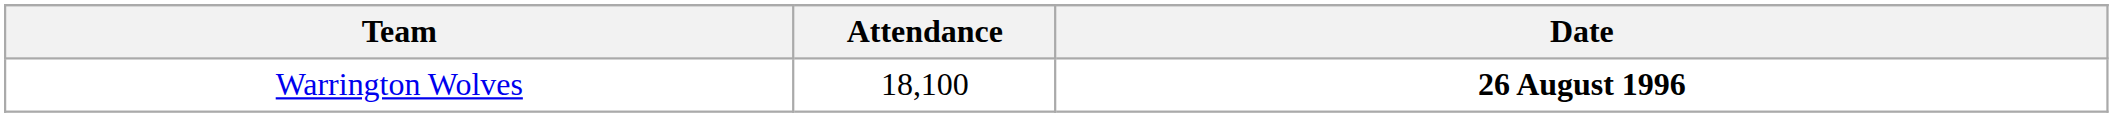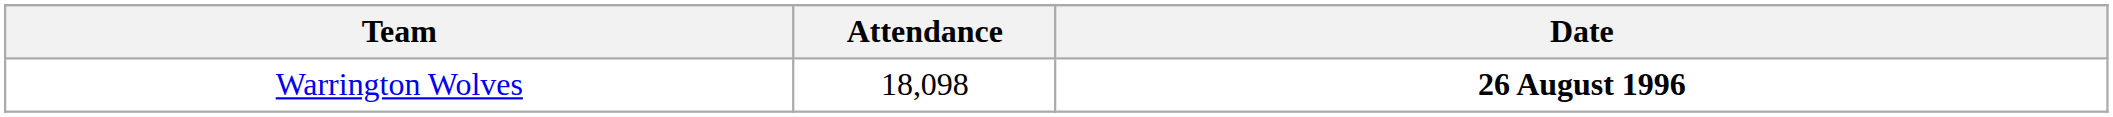Warrington Wolves | Attendance: 18,100 -> 18,098
